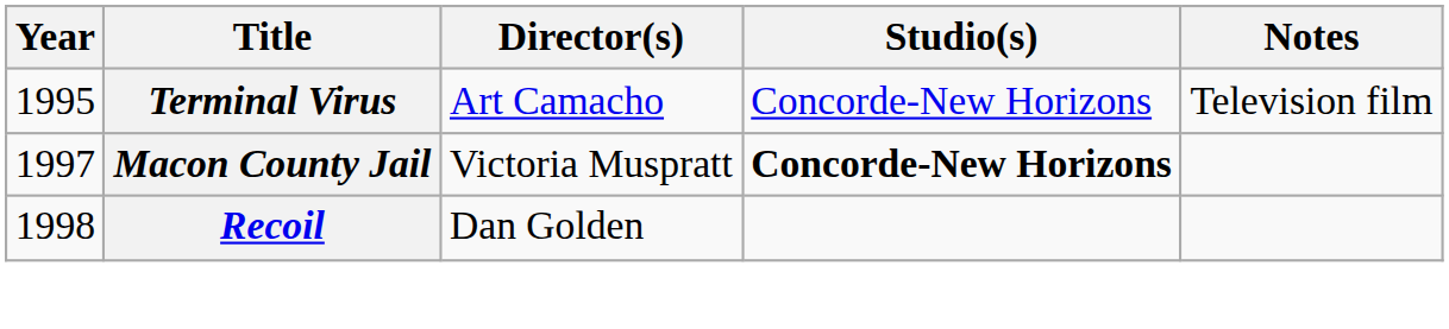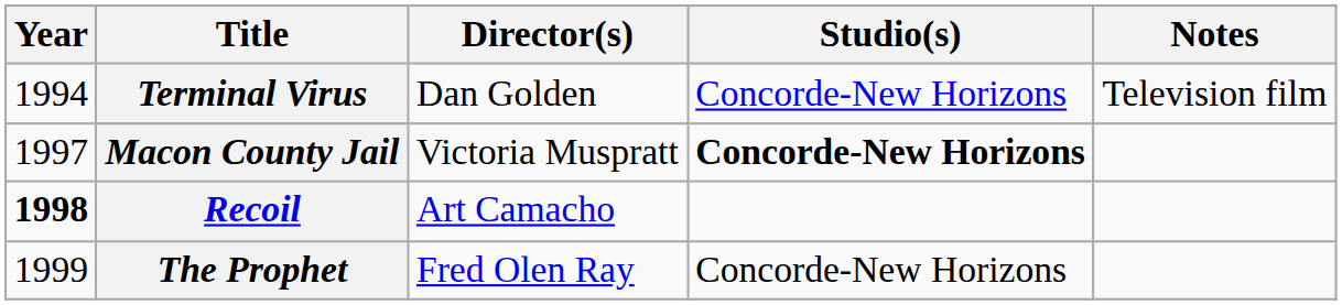Terminal Virus | Year: 1995 -> 1994
Terminal Virus | Director(s): Art Camacho -> Dan Golden
Recoil | Year: normal -> bold
Recoil | Director(s): Dan Golden -> Art Camacho
+ row: 1999 | The Prophet | Fred Olen Ray | Concorde-New Horizons
